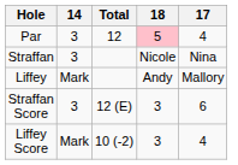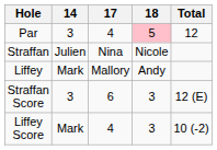columns swapped: 17 <-> Total
Straffan | 14: 3 -> Julien
